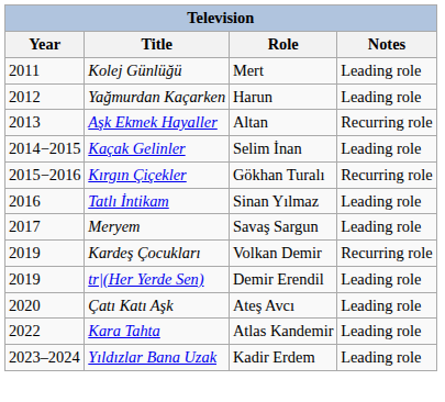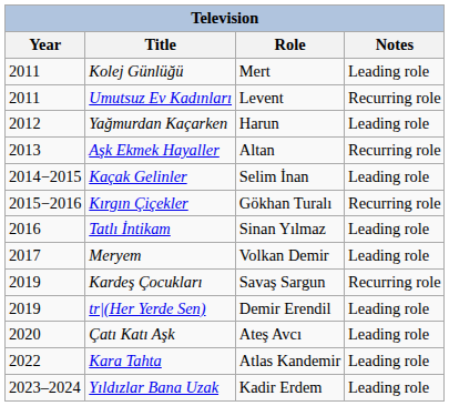+ row: 2011 | Umutsuz Ev Kadınları | Levent | Recurring role
Meryem | Role: Savaş Sargun -> Volkan Demir
Kardeş Çocukları | Role: Volkan Demir -> Savaş Sargun
